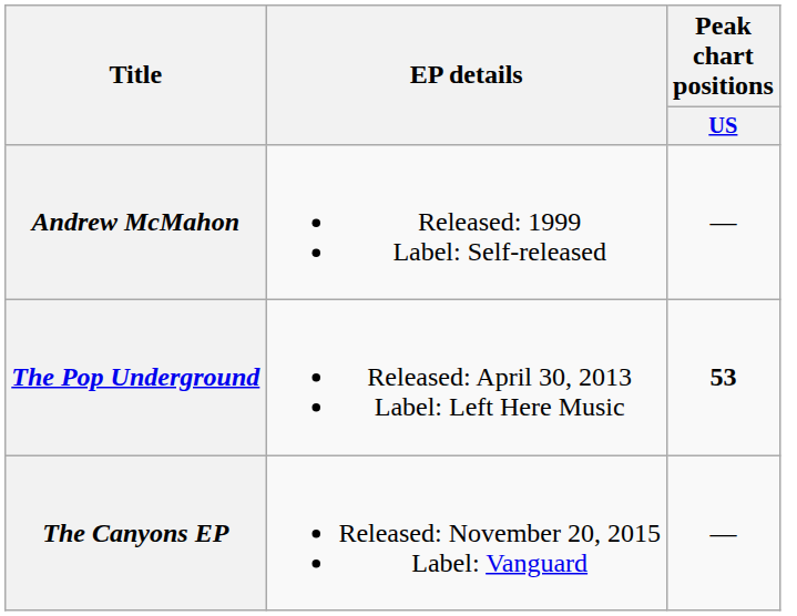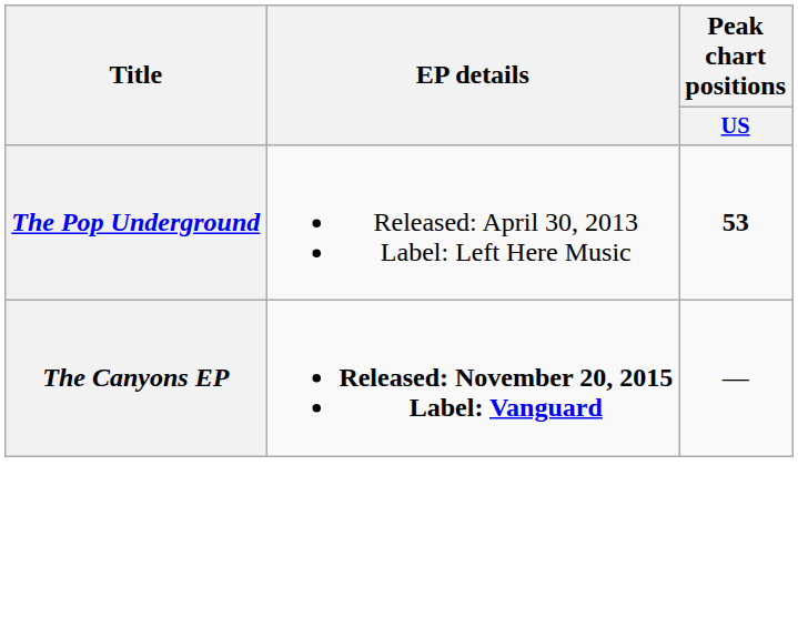- row: Andrew McMahon | Released: 1999 Label: Self-released | —
The Canyons EP | EP details: normal -> bold
